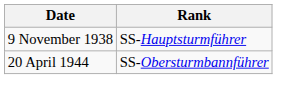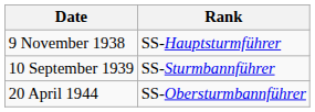+ row: 10 September 1939 | SS-Sturmbannführer
